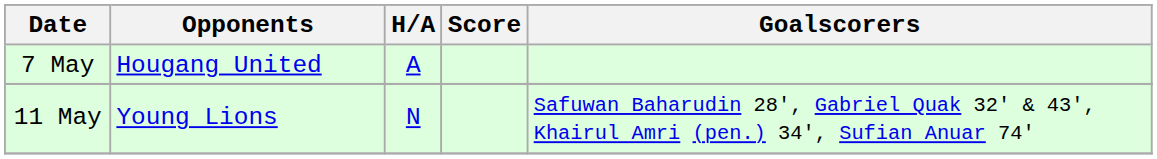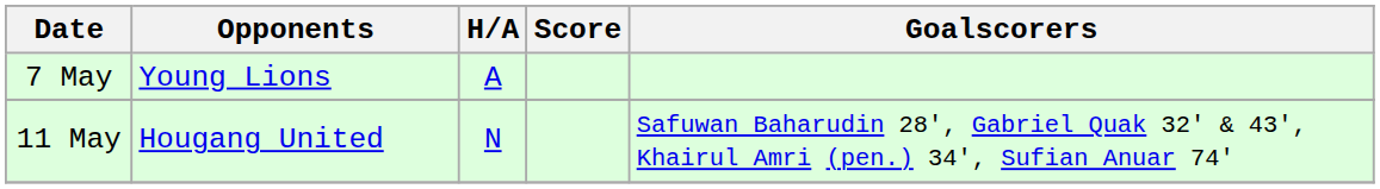7 May | Opponents: Hougang United -> Young Lions
11 May | Opponents: Young Lions -> Hougang United
